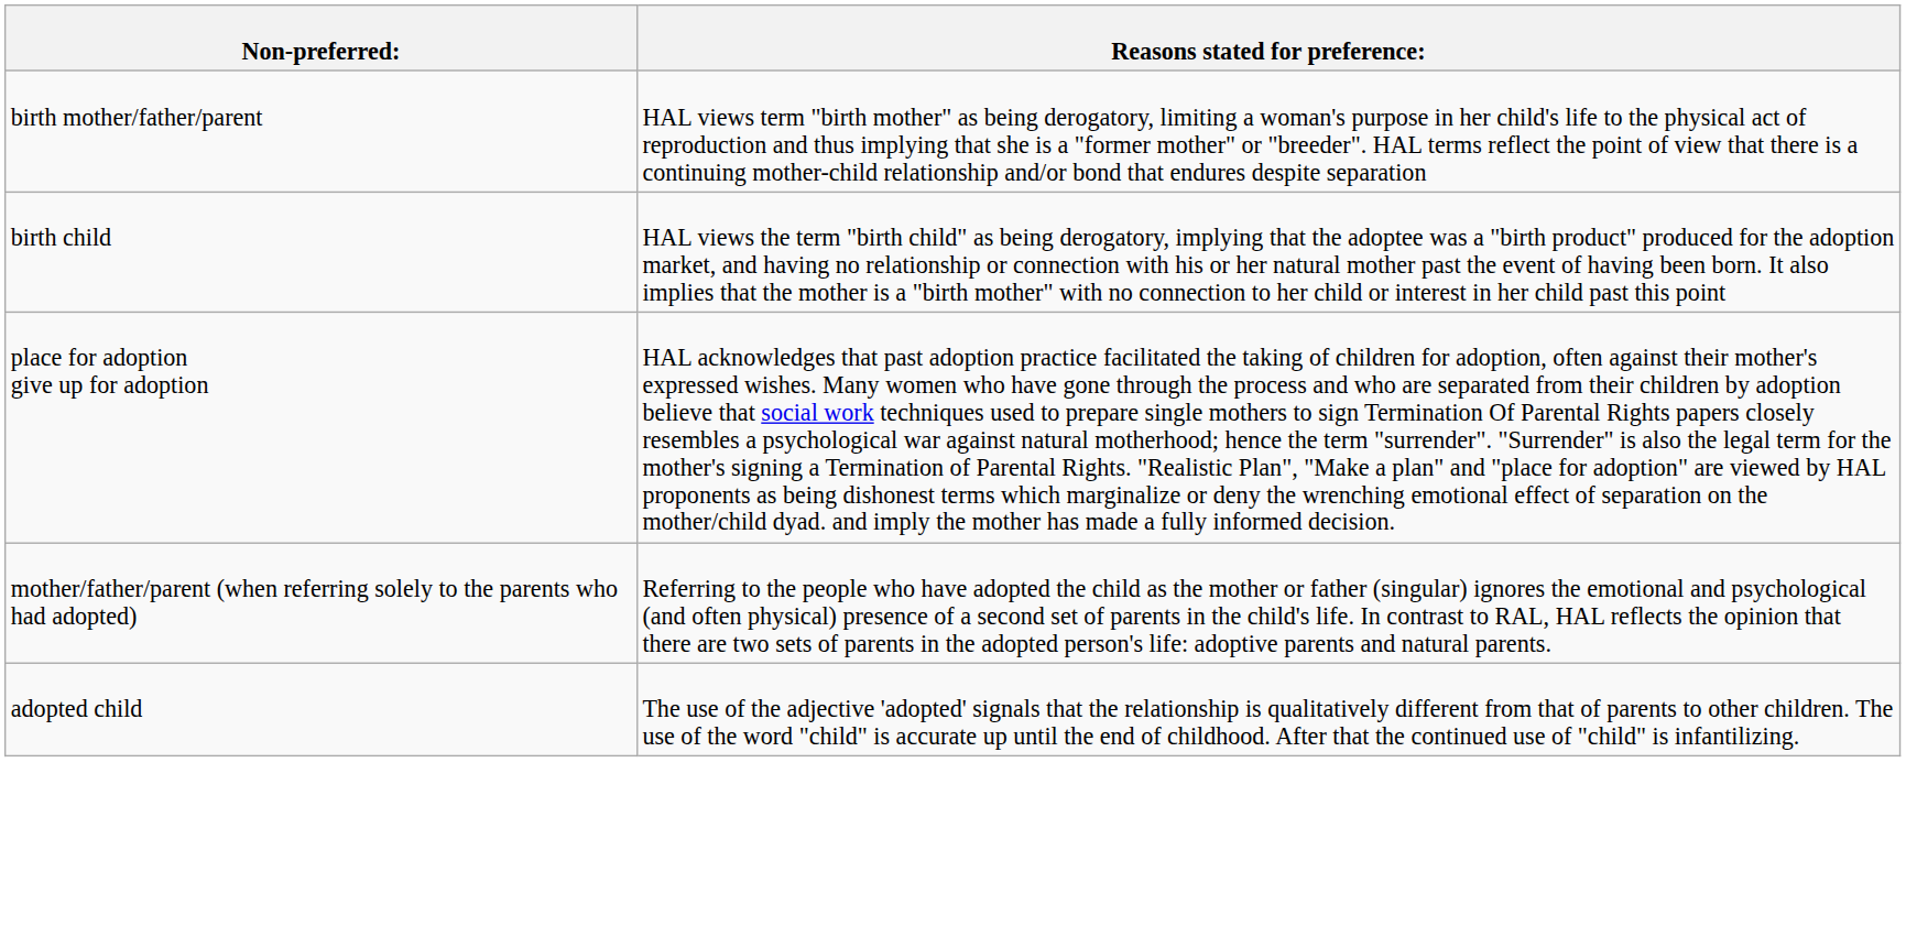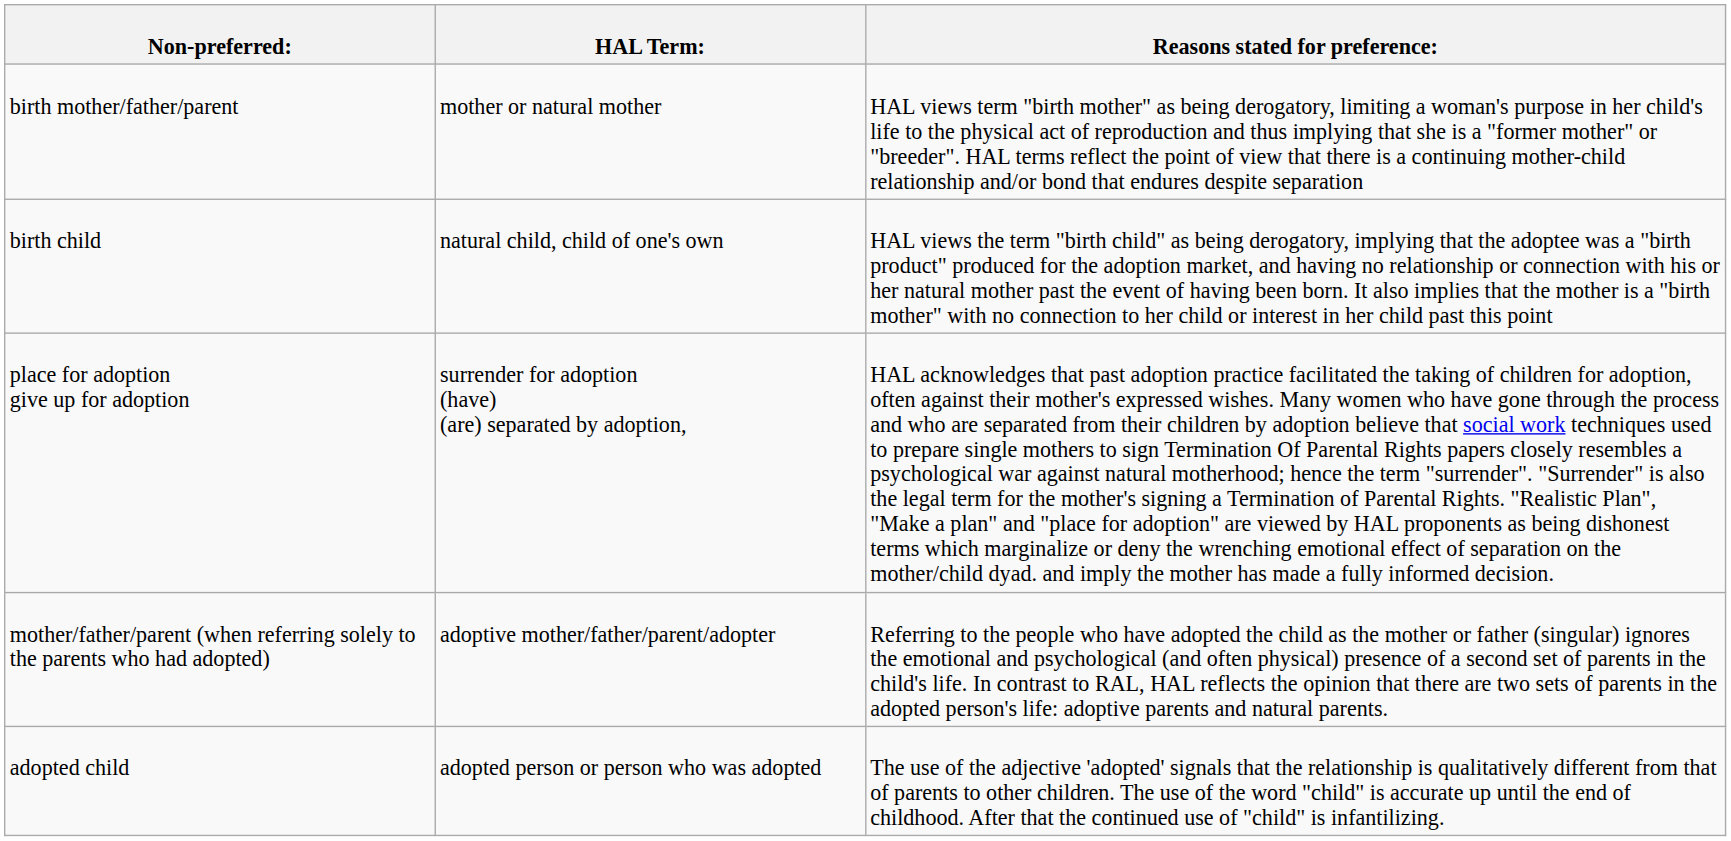+ column: HAL Term: | mother or natural mother | natural child, child of one's own | surrender for adoption (have) (are) separated by adoption, | adoptive mother/father/parent/adopter | adopted person or person who was adopted
